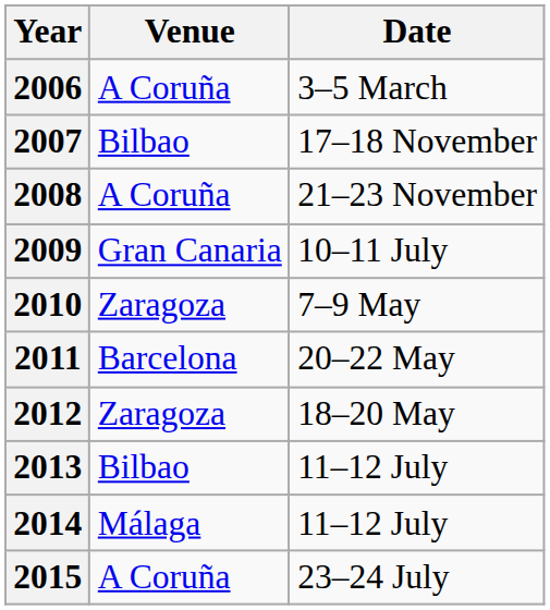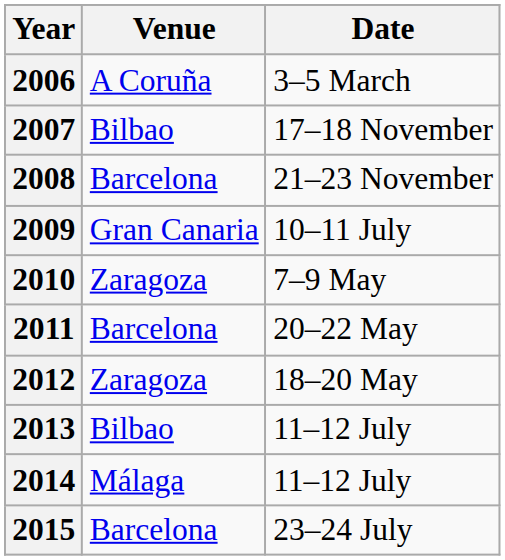2008 | Venue: A Coruña -> Barcelona
2015 | Venue: A Coruña -> Barcelona
